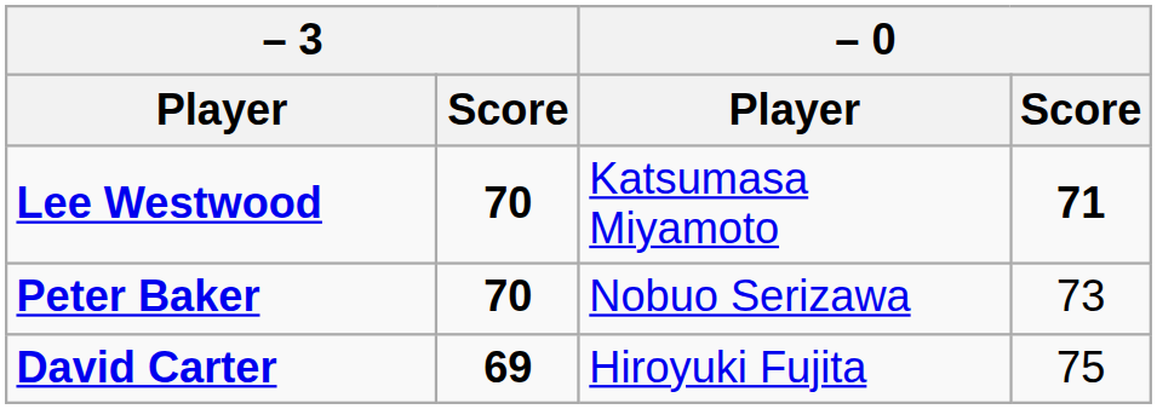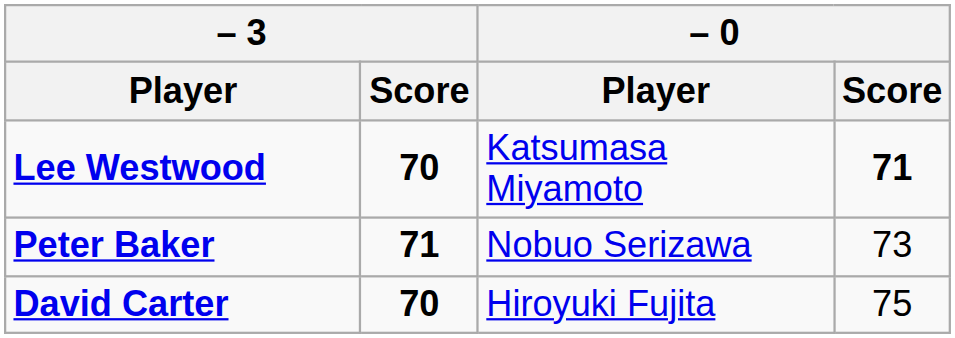Peter Baker | – 3 / Score: 70 -> 71
David Carter | – 3 / Score: 69 -> 70
